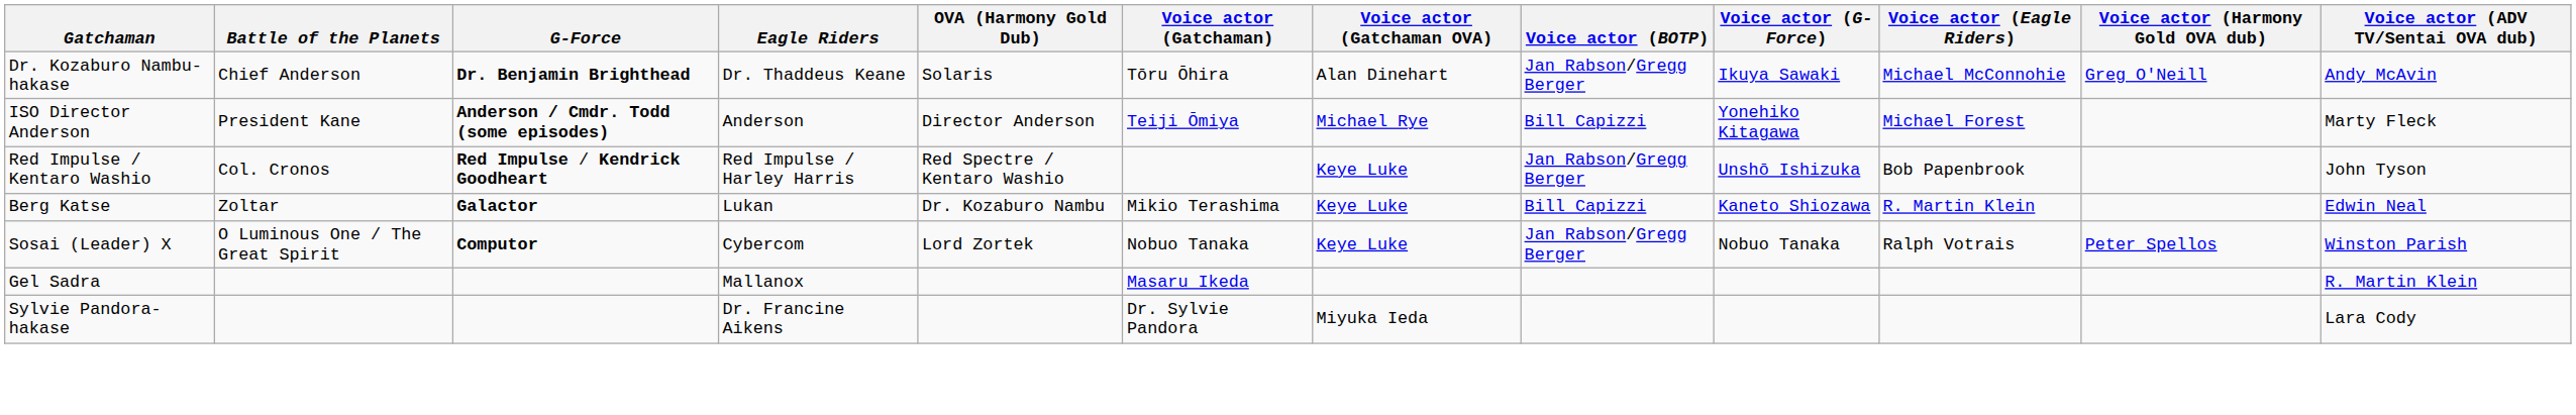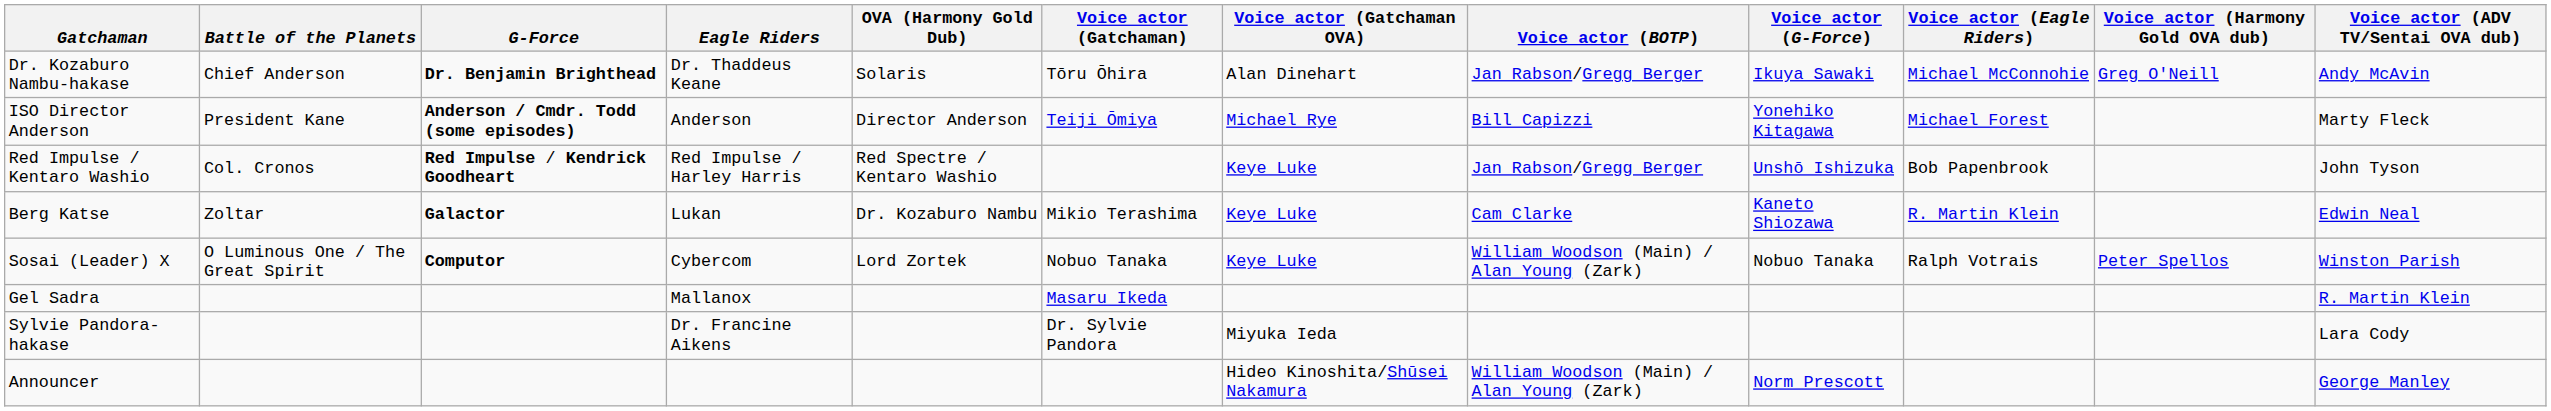Berg Katse | Voice actor (BOTP): Bill Capizzi -> Cam Clarke
Sosai (Leader) X | Voice actor (BOTP): Jan Rabson/Gregg Berger -> William Woodson (Main) / Alan Young (Zark)
+ row: Announcer | Hideo Kinoshita/Shūsei Nakamura | William Woodson (Main) / Alan Young (Zark) | Norm Prescott | George Manley
